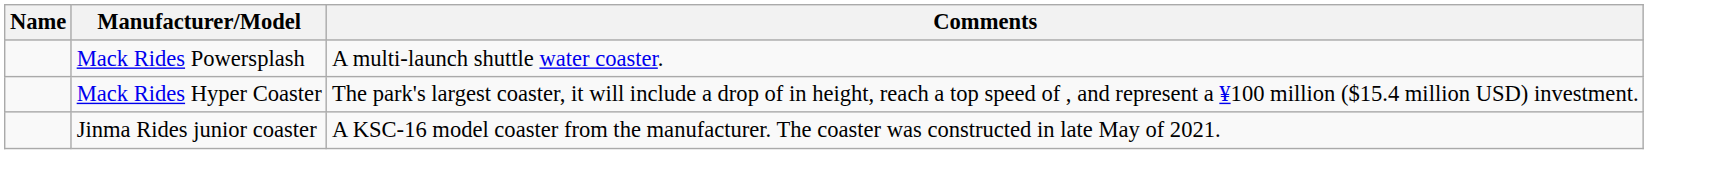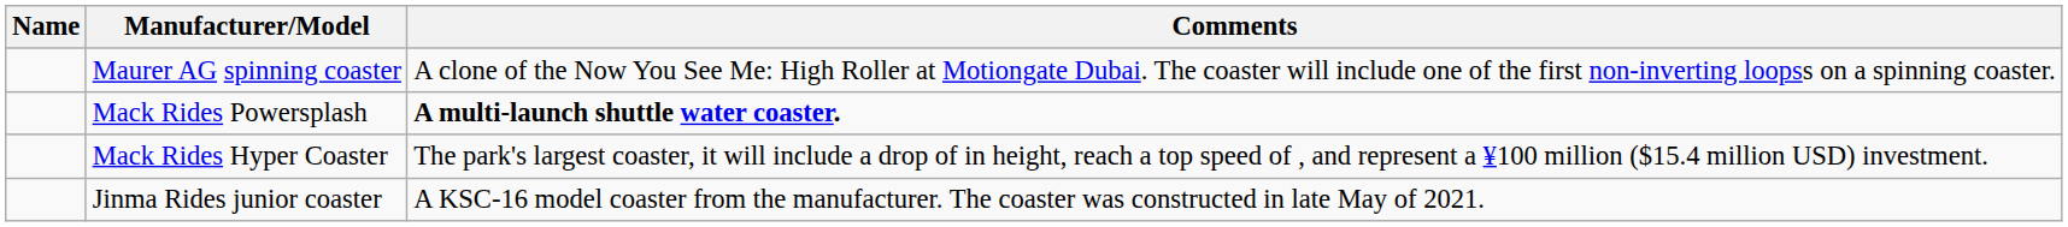+ row: Maurer AG spinning coaster | A clone of the Now You See Me: High Roller at Motiongate Dubai. The coaster will include one of the first non-inverting loopss on a spinning coaster.
Mack Rides Powersplash | Comments: normal -> bold
